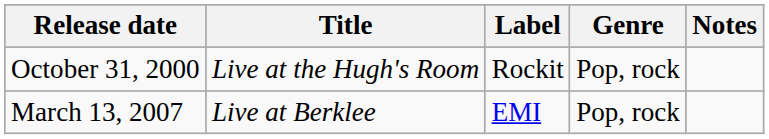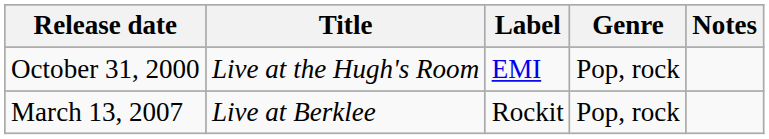October 31, 2000 | Label: Rockit -> EMI
March 13, 2007 | Label: EMI -> Rockit
